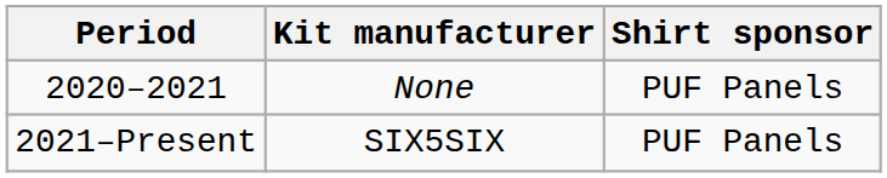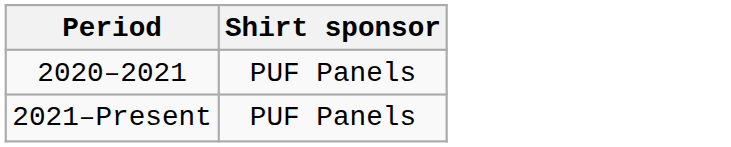- column: Kit manufacturer | None | SIX5SIX
